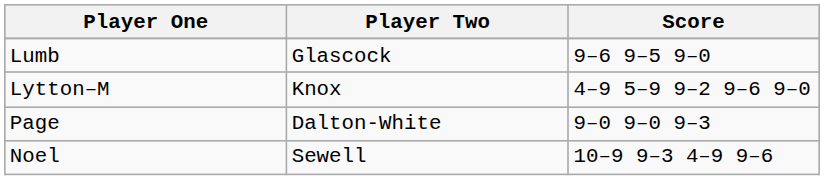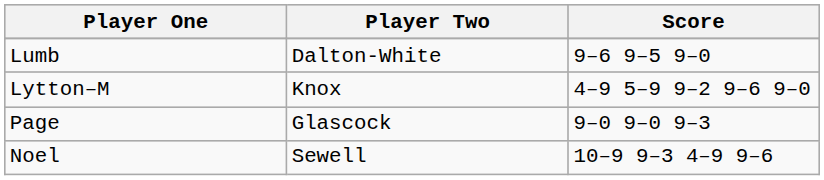Lumb | Player Two: Glascock -> Dalton-White
Page | Player Two: Dalton-White -> Glascock
